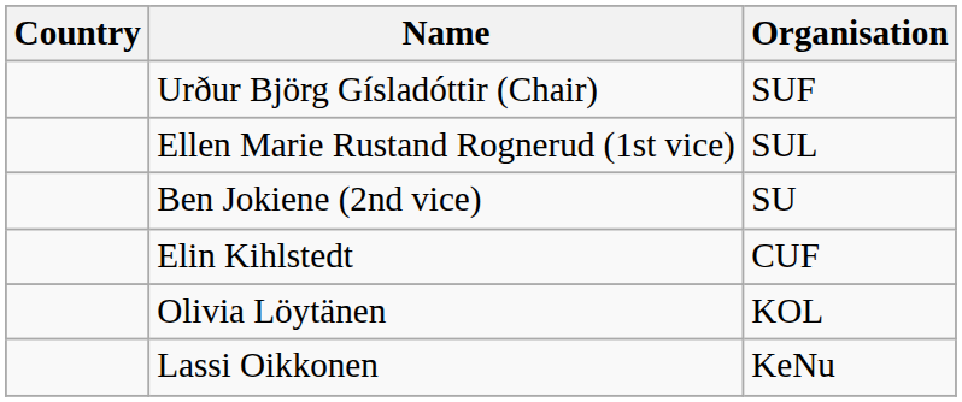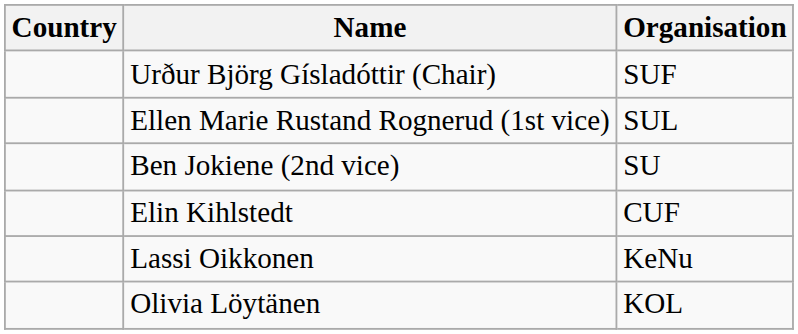rows swapped: Lassi Oikkonen <-> Olivia Löytänen
